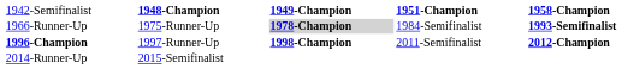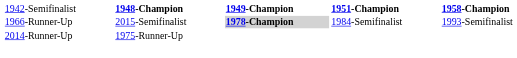1966-Runner-Up | column 2: 1975-Runner-Up -> 2015-Semifinalist
1966-Runner-Up | column 5: bold -> normal
- row: 1996-Champion | 1997-Runner-Up | 1998-Champion | 2011-Semifinalist | 2012-Champion
2014-Runner-Up | column 2: 2015-Semifinalist -> 1975-Runner-Up
